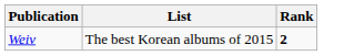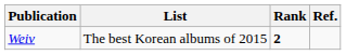+ column: Ref.
